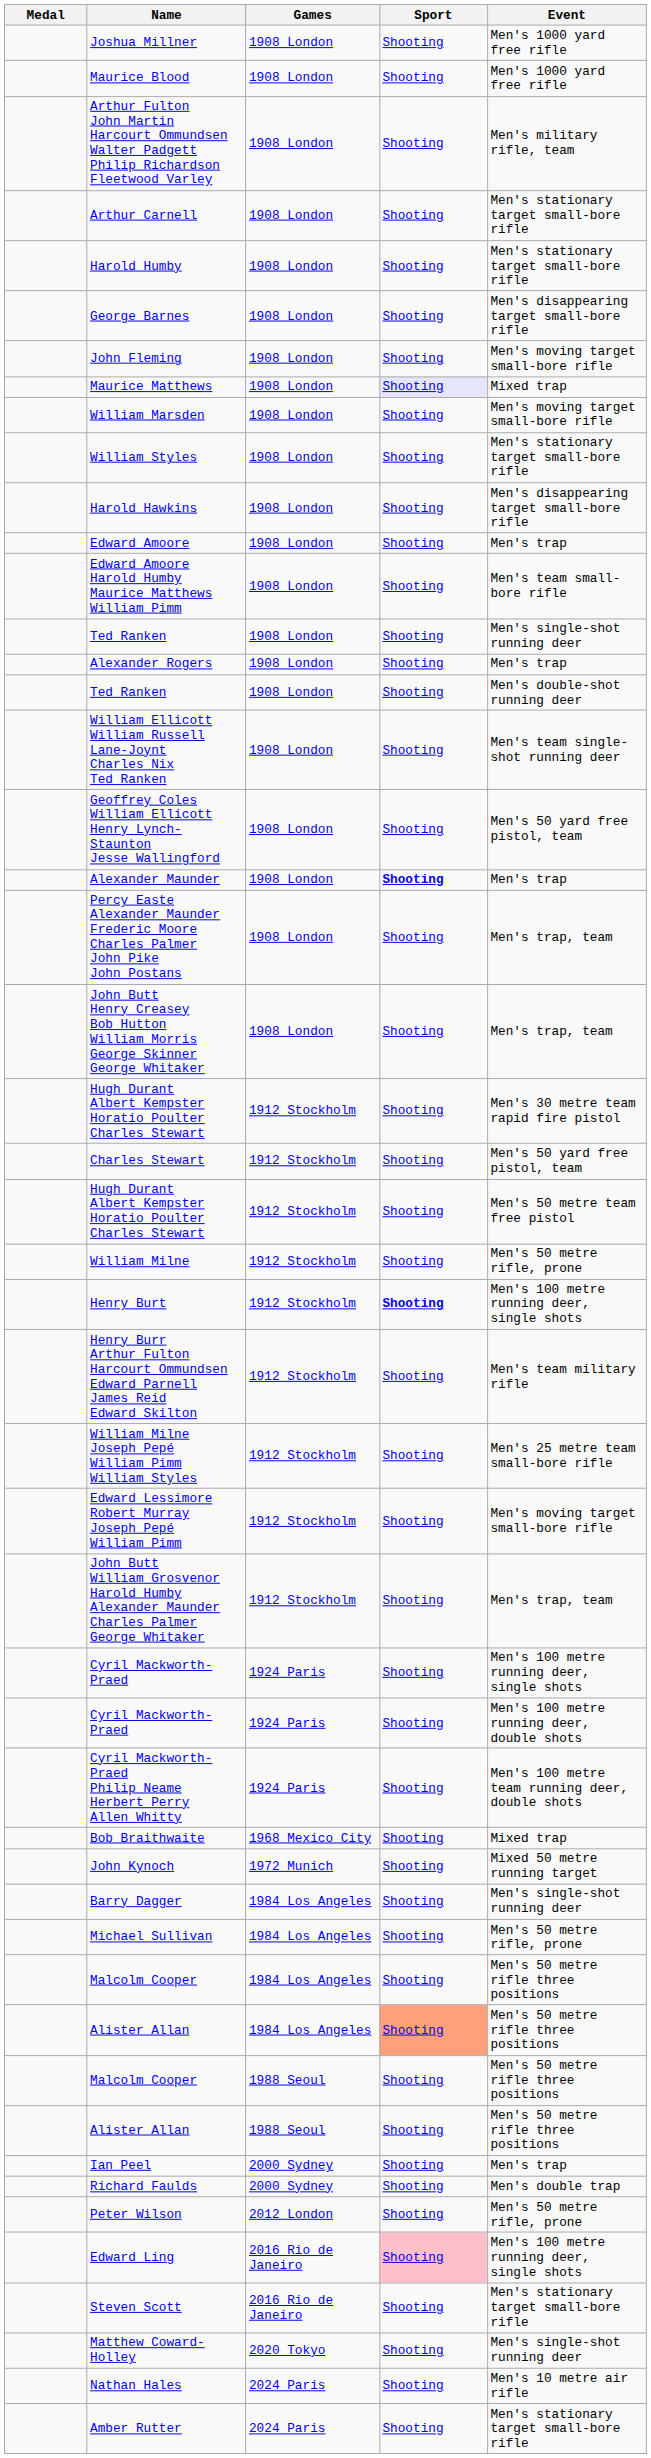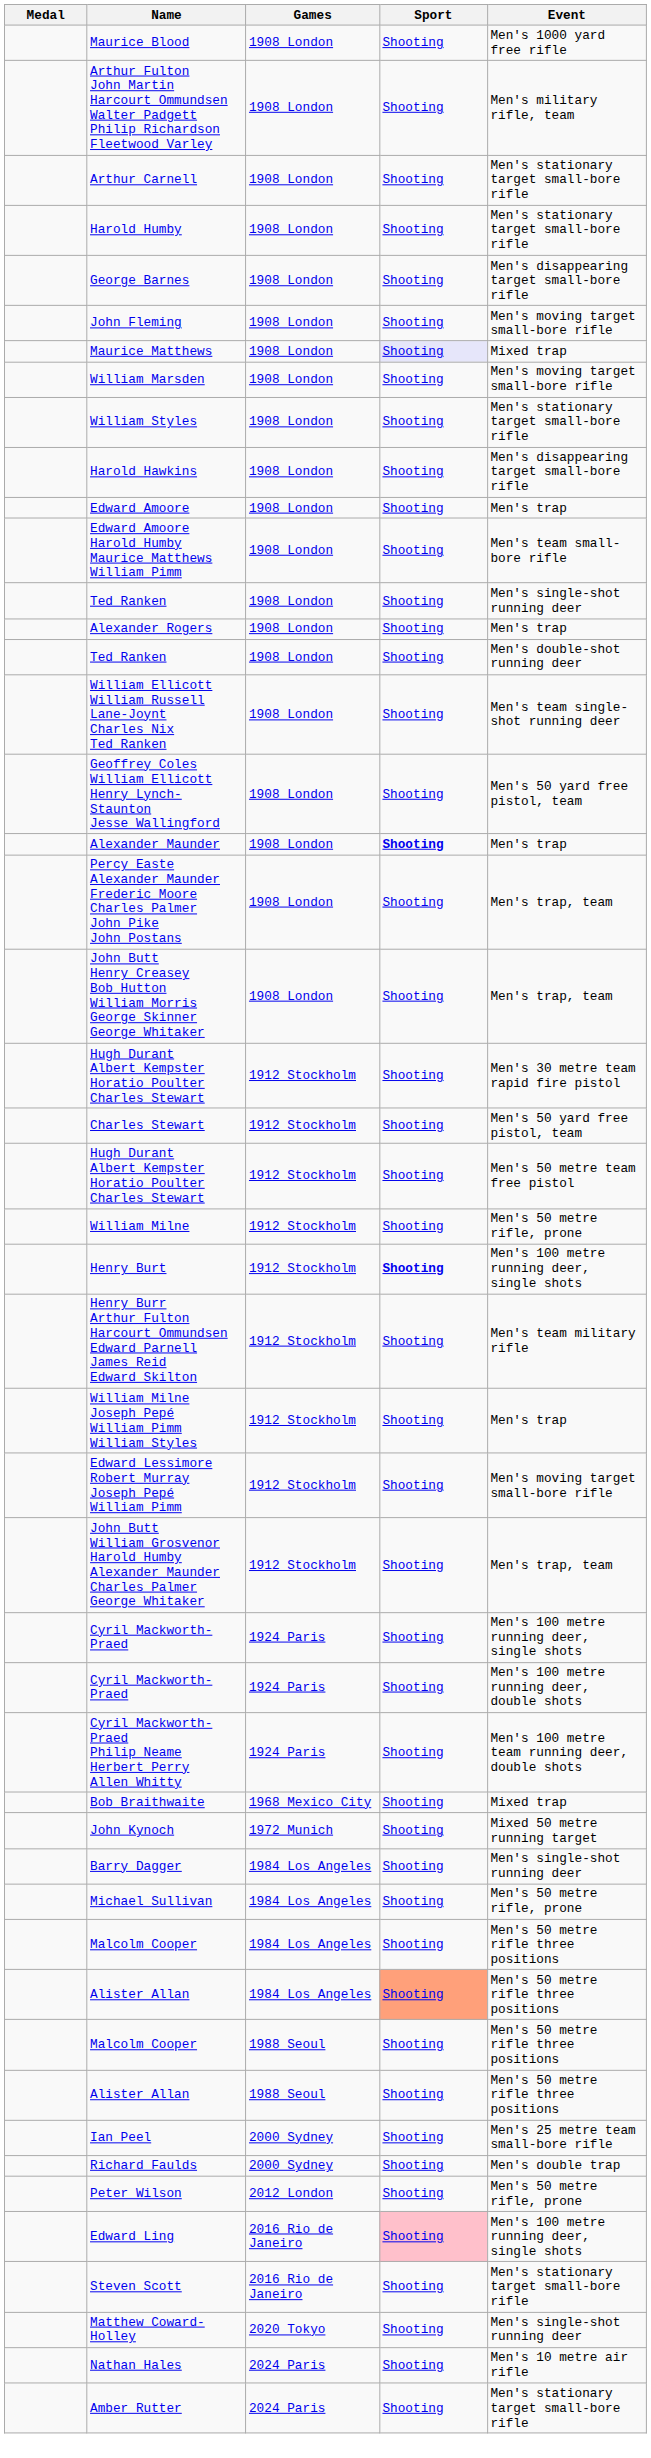- row: Joshua Millner | 1908 London | Shooting | Men's 1000 yard free rifle
William Milne Joseph Pepé William Pimm William Styles | Event: Men's 25 metre team small-bore rifle -> Men's trap
Ian Peel | Event: Men's trap -> Men's 25 metre team small-bore rifle
